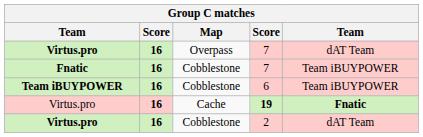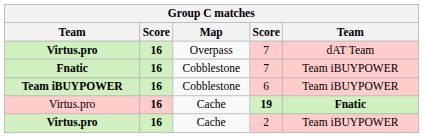2 | Map: Cobblestone -> Cache
2 | column 5: dAT Team -> Team iBUYPOWER
